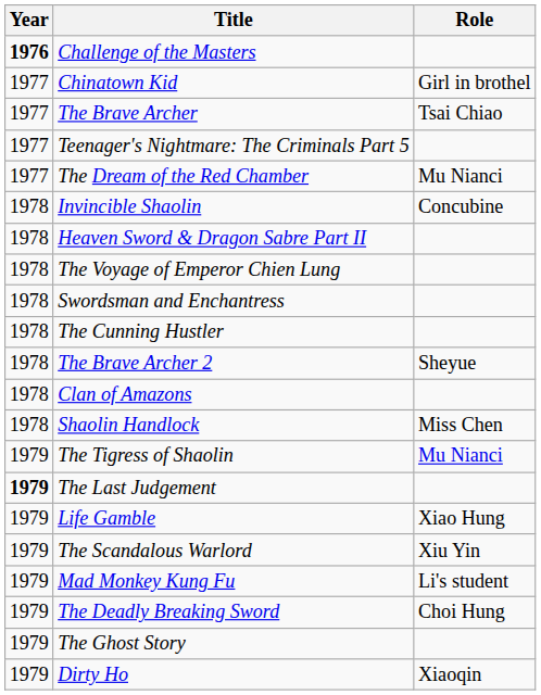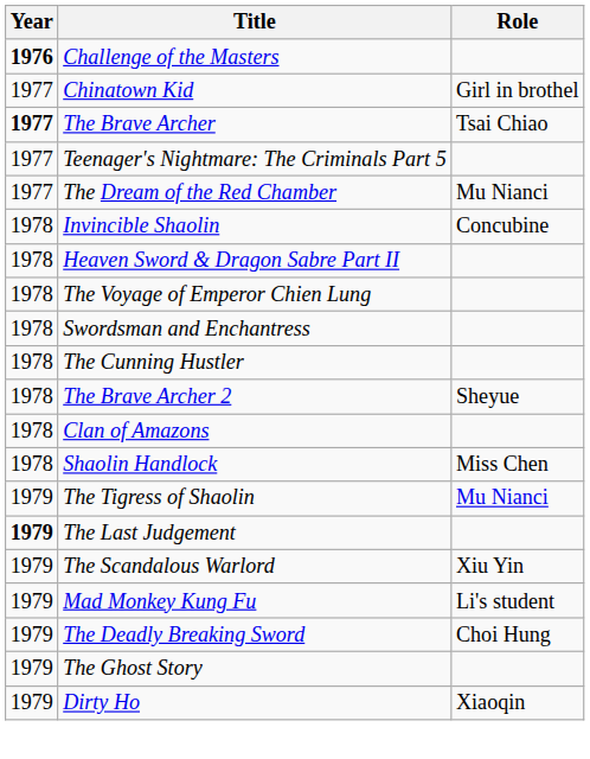The Brave Archer | Year: normal -> bold
- row: 1979 | Life Gamble | Xiao Hung
